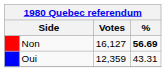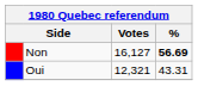Oui | Votes: 12,359 -> 12,321
